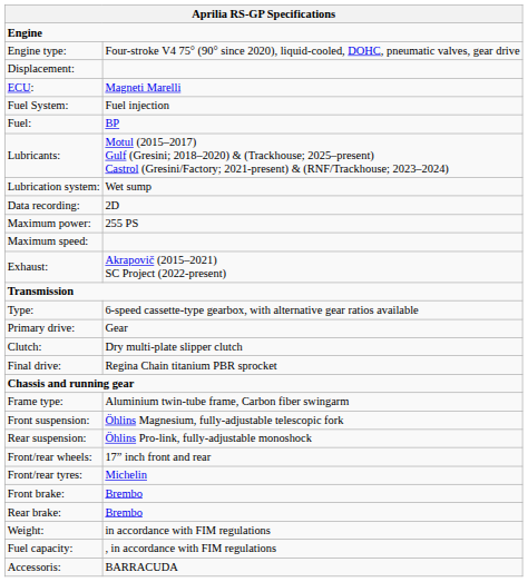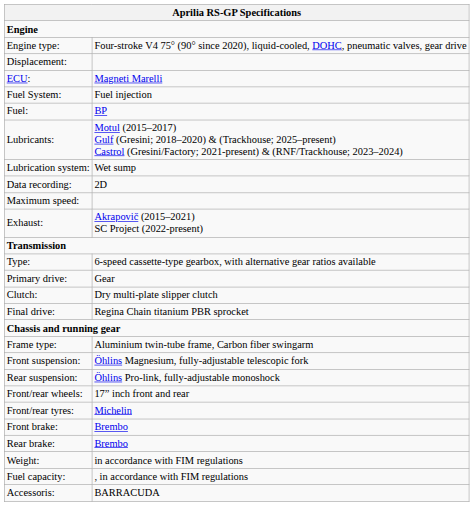- row: Maximum power: | 255 PS
